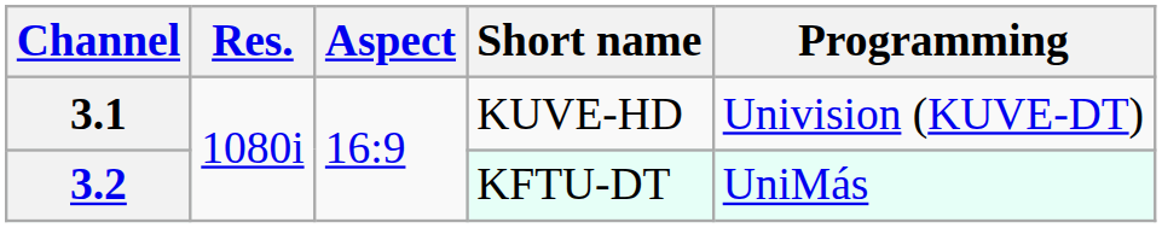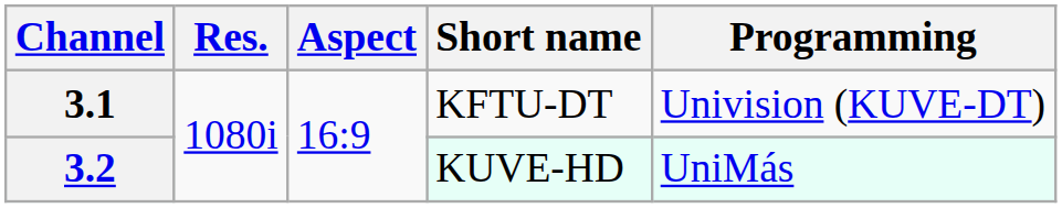3.1 | Short name: KUVE-HD -> KFTU-DT
3.2 | Short name: KFTU-DT -> KUVE-HD
